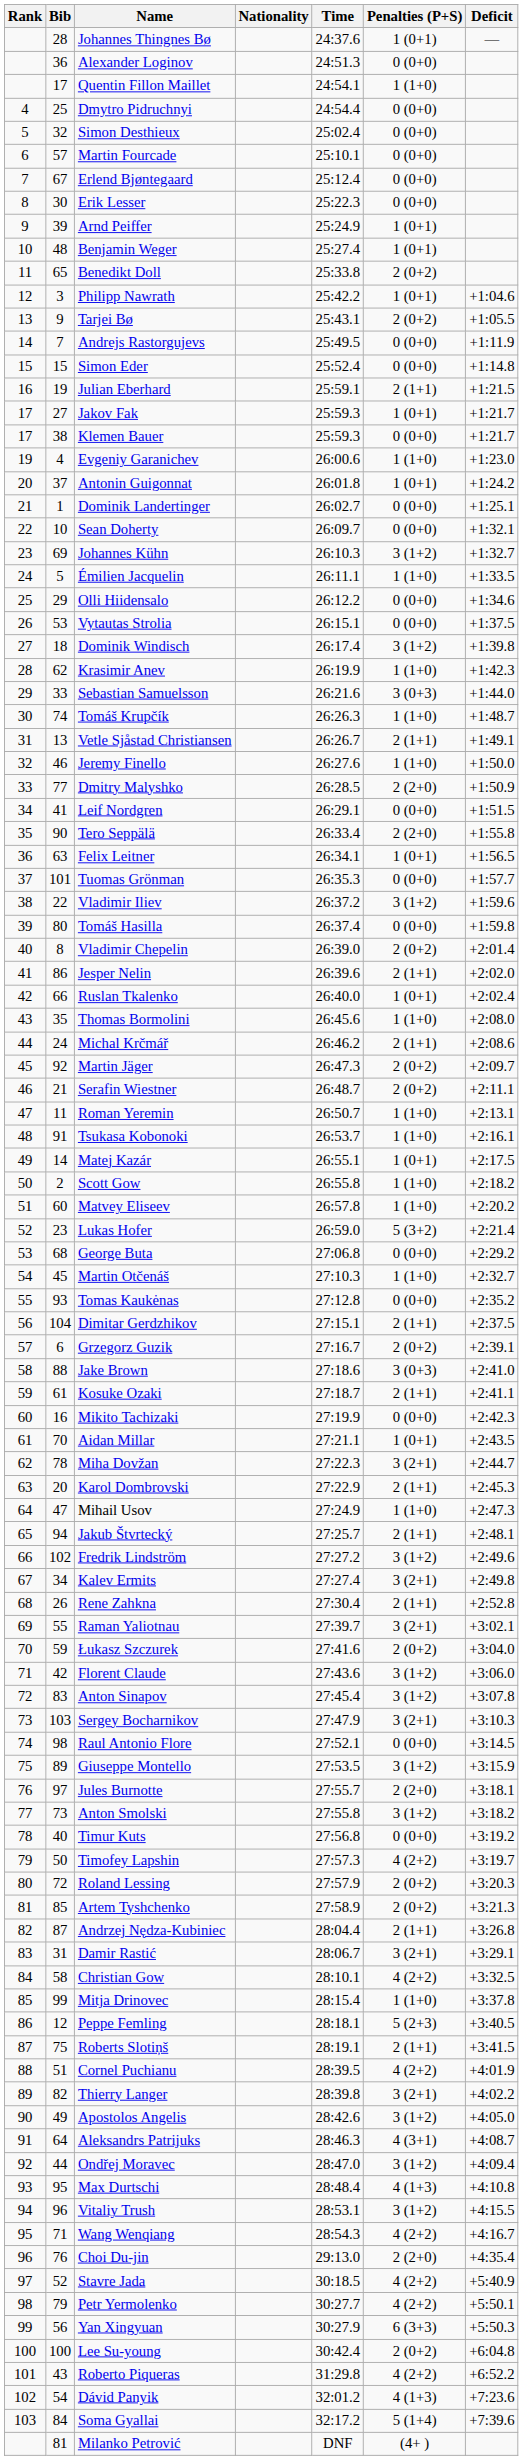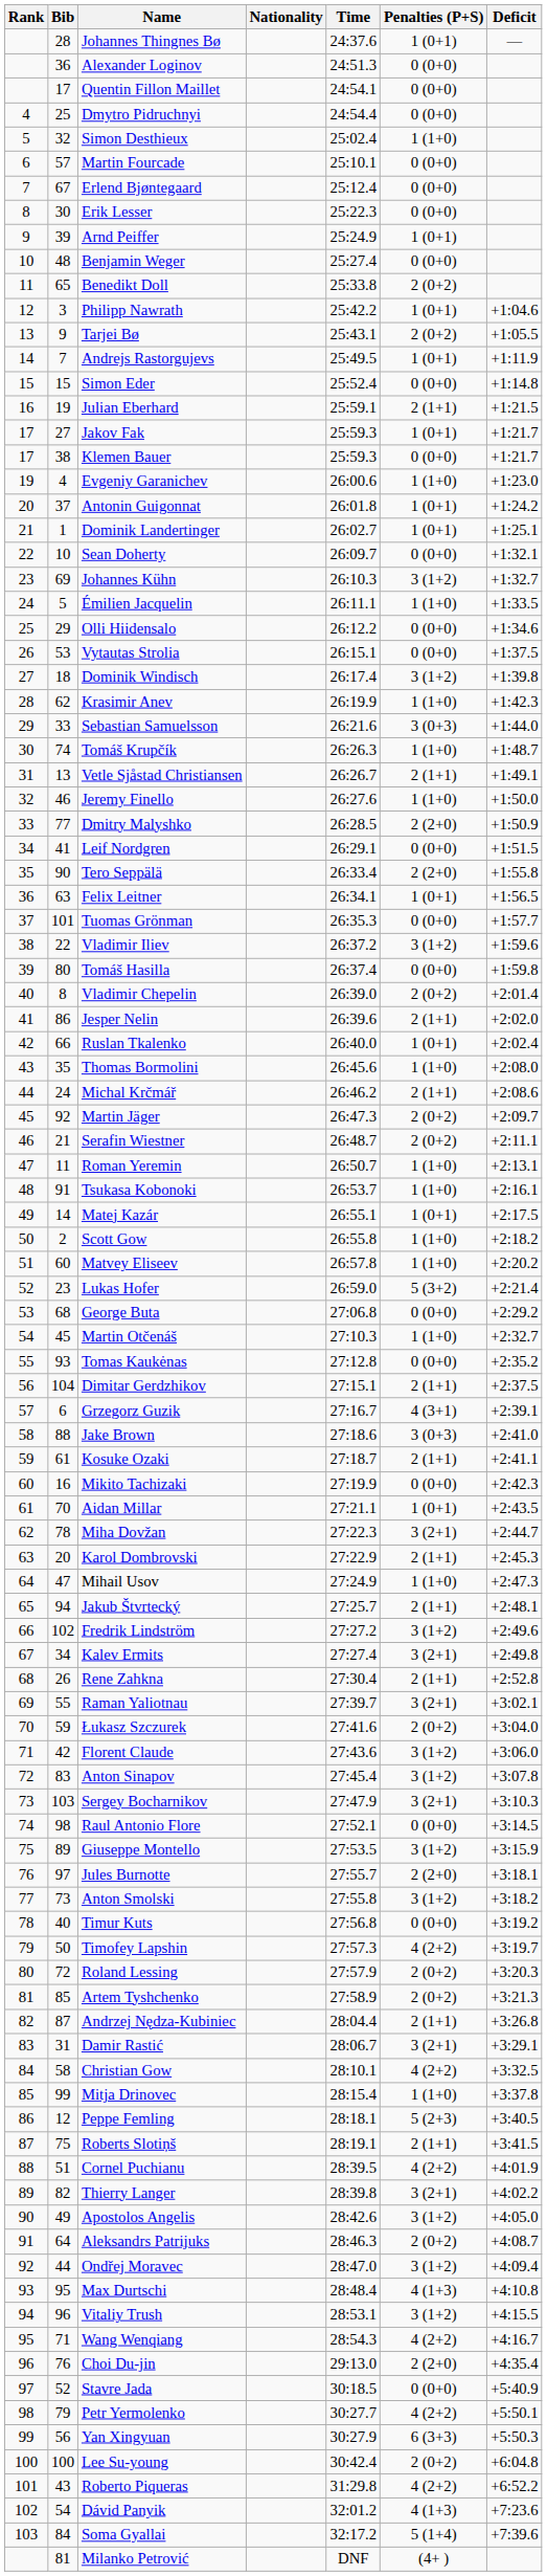Quentin Fillon Maillet | Penalties (P+S): 1 (1+0) -> 0 (0+0)
Simon Desthieux | Penalties (P+S): 0 (0+0) -> 1 (1+0)
Benjamin Weger | Penalties (P+S): 1 (0+1) -> 0 (0+0)
Andrejs Rastorgujevs | Penalties (P+S): 0 (0+0) -> 1 (0+1)
Dominik Landertinger | Penalties (P+S): 0 (0+0) -> 1 (0+1)
Grzegorz Guzik | Penalties (P+S): 2 (0+2) -> 4 (3+1)
Aleksandrs Patrijuks | Penalties (P+S): 4 (3+1) -> 2 (0+2)
Stavre Jada | Penalties (P+S): 4 (2+2) -> 0 (0+0)
